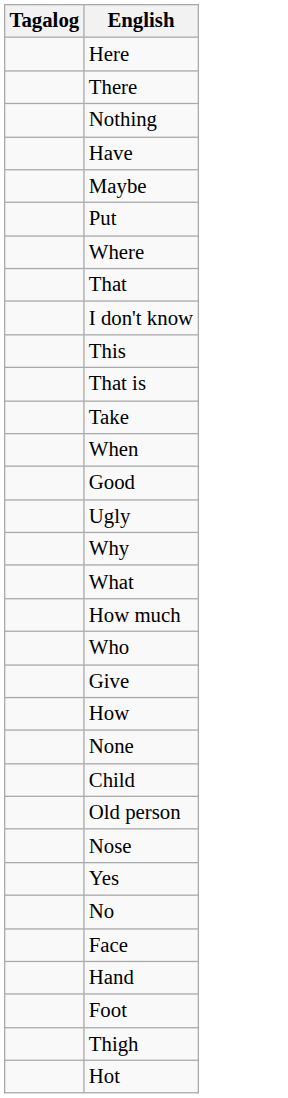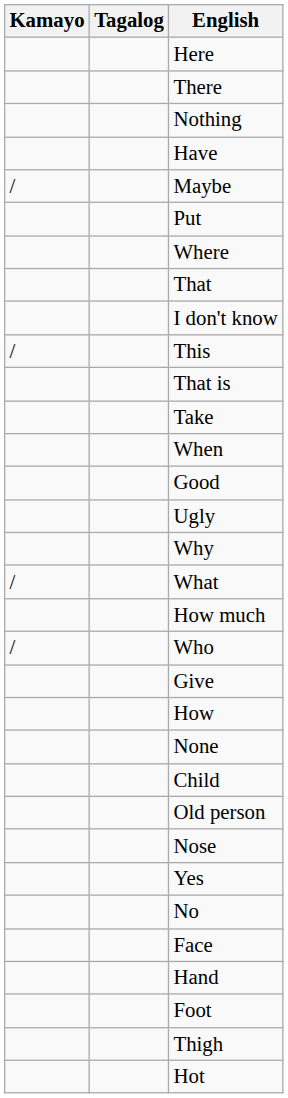+ column: Kamayo | / | / | / | /
